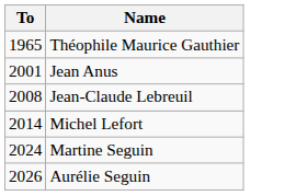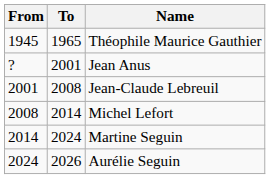+ column: From | 1945 | ? | 2001 | 2008 | 2014 | 2024
